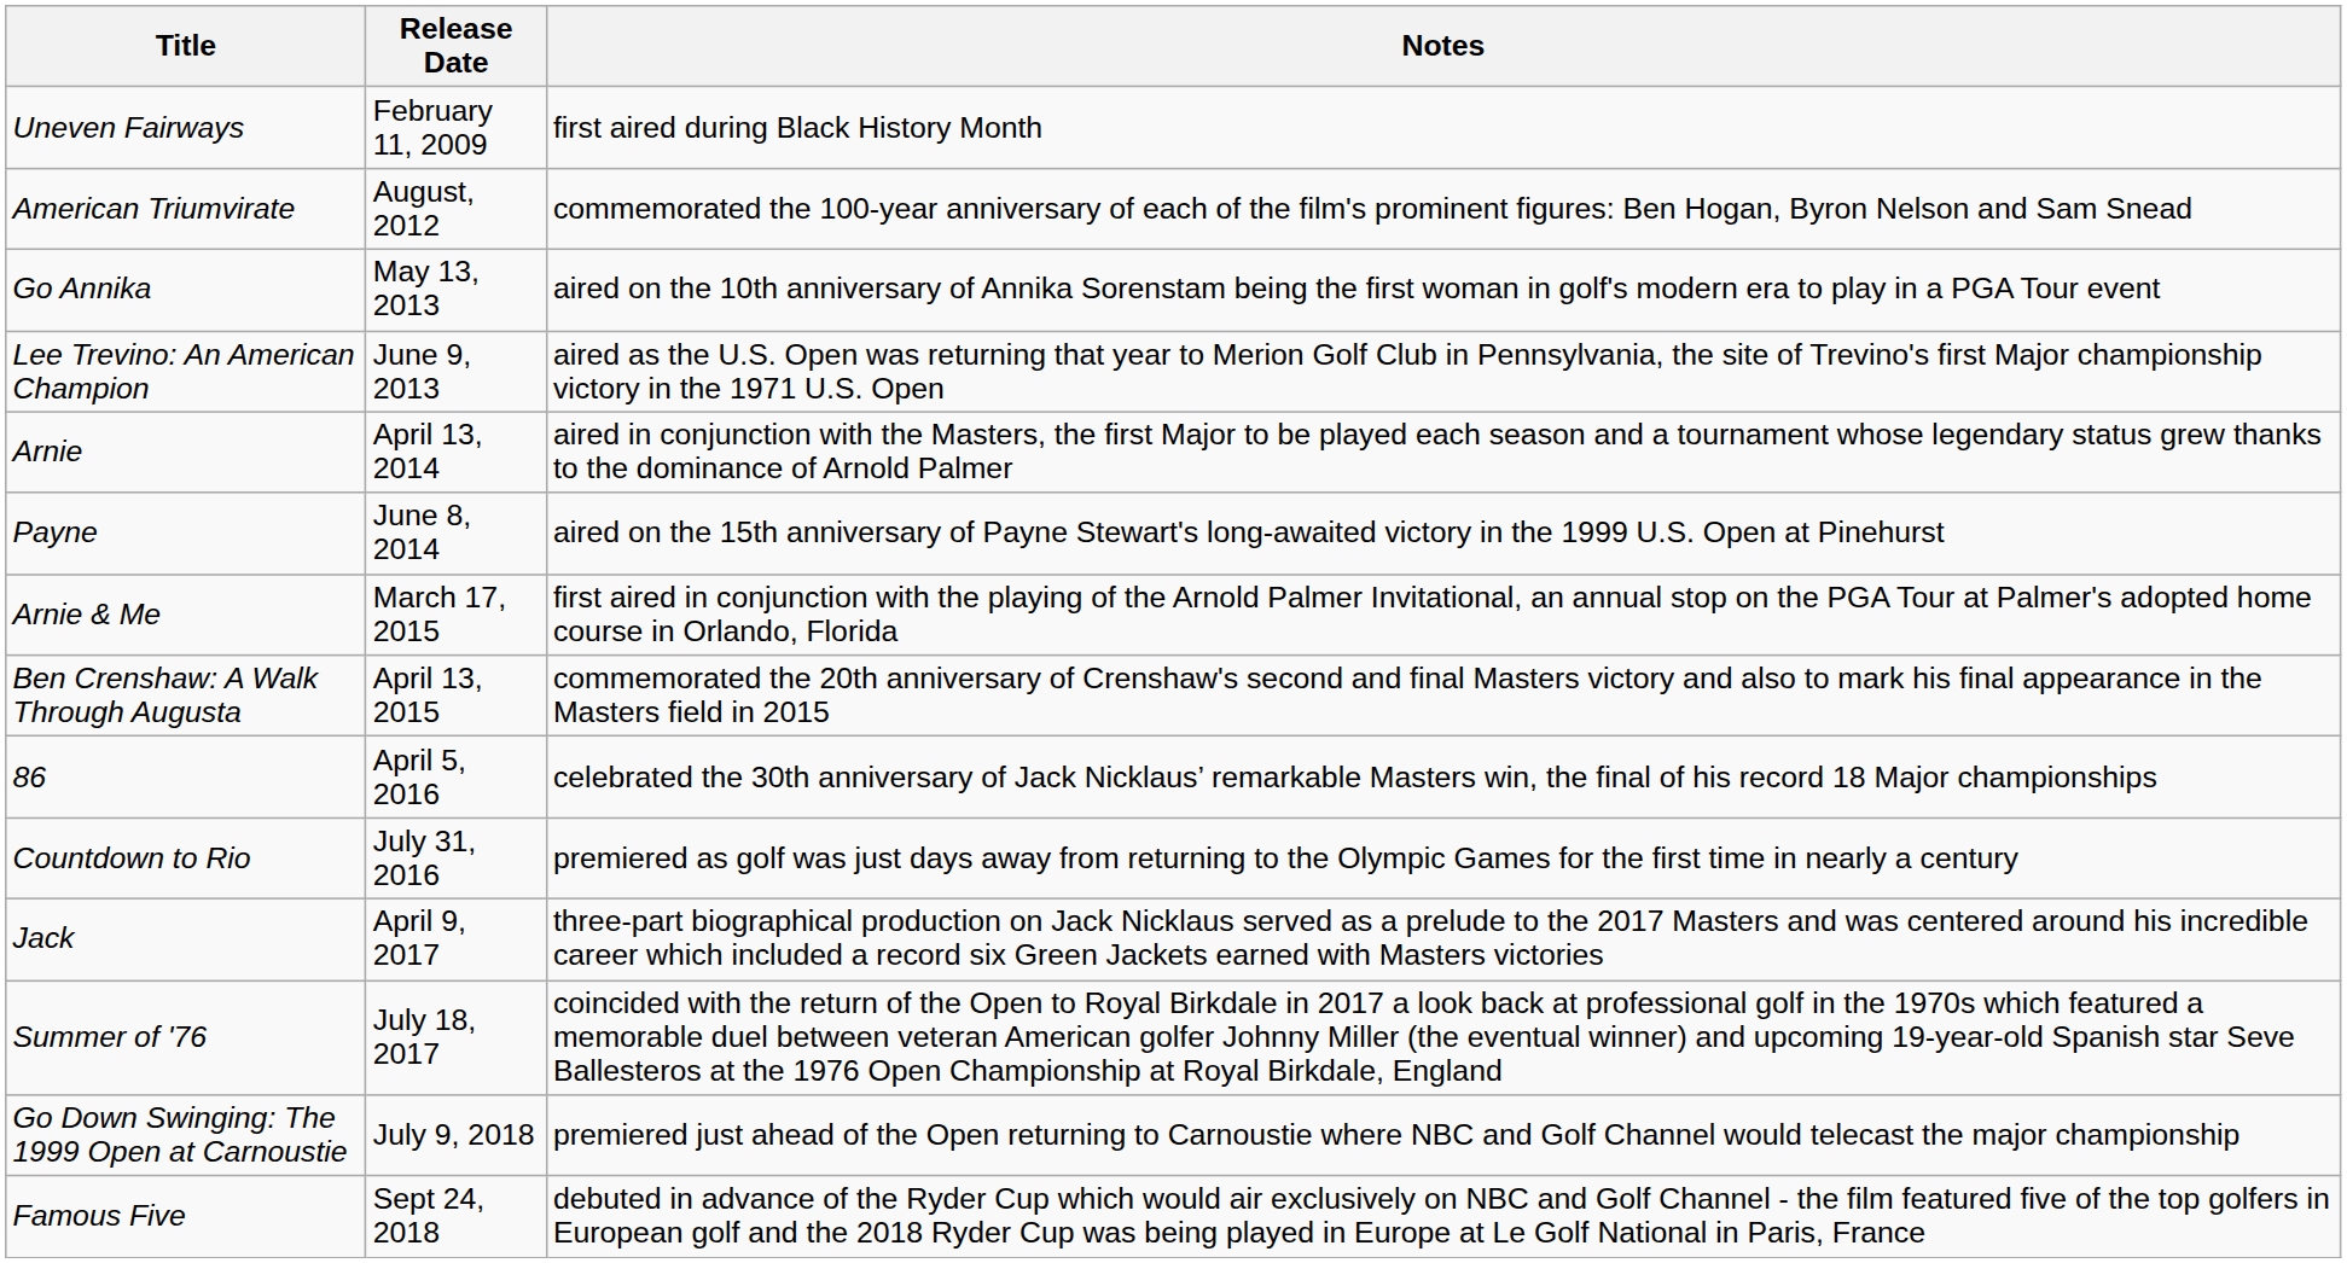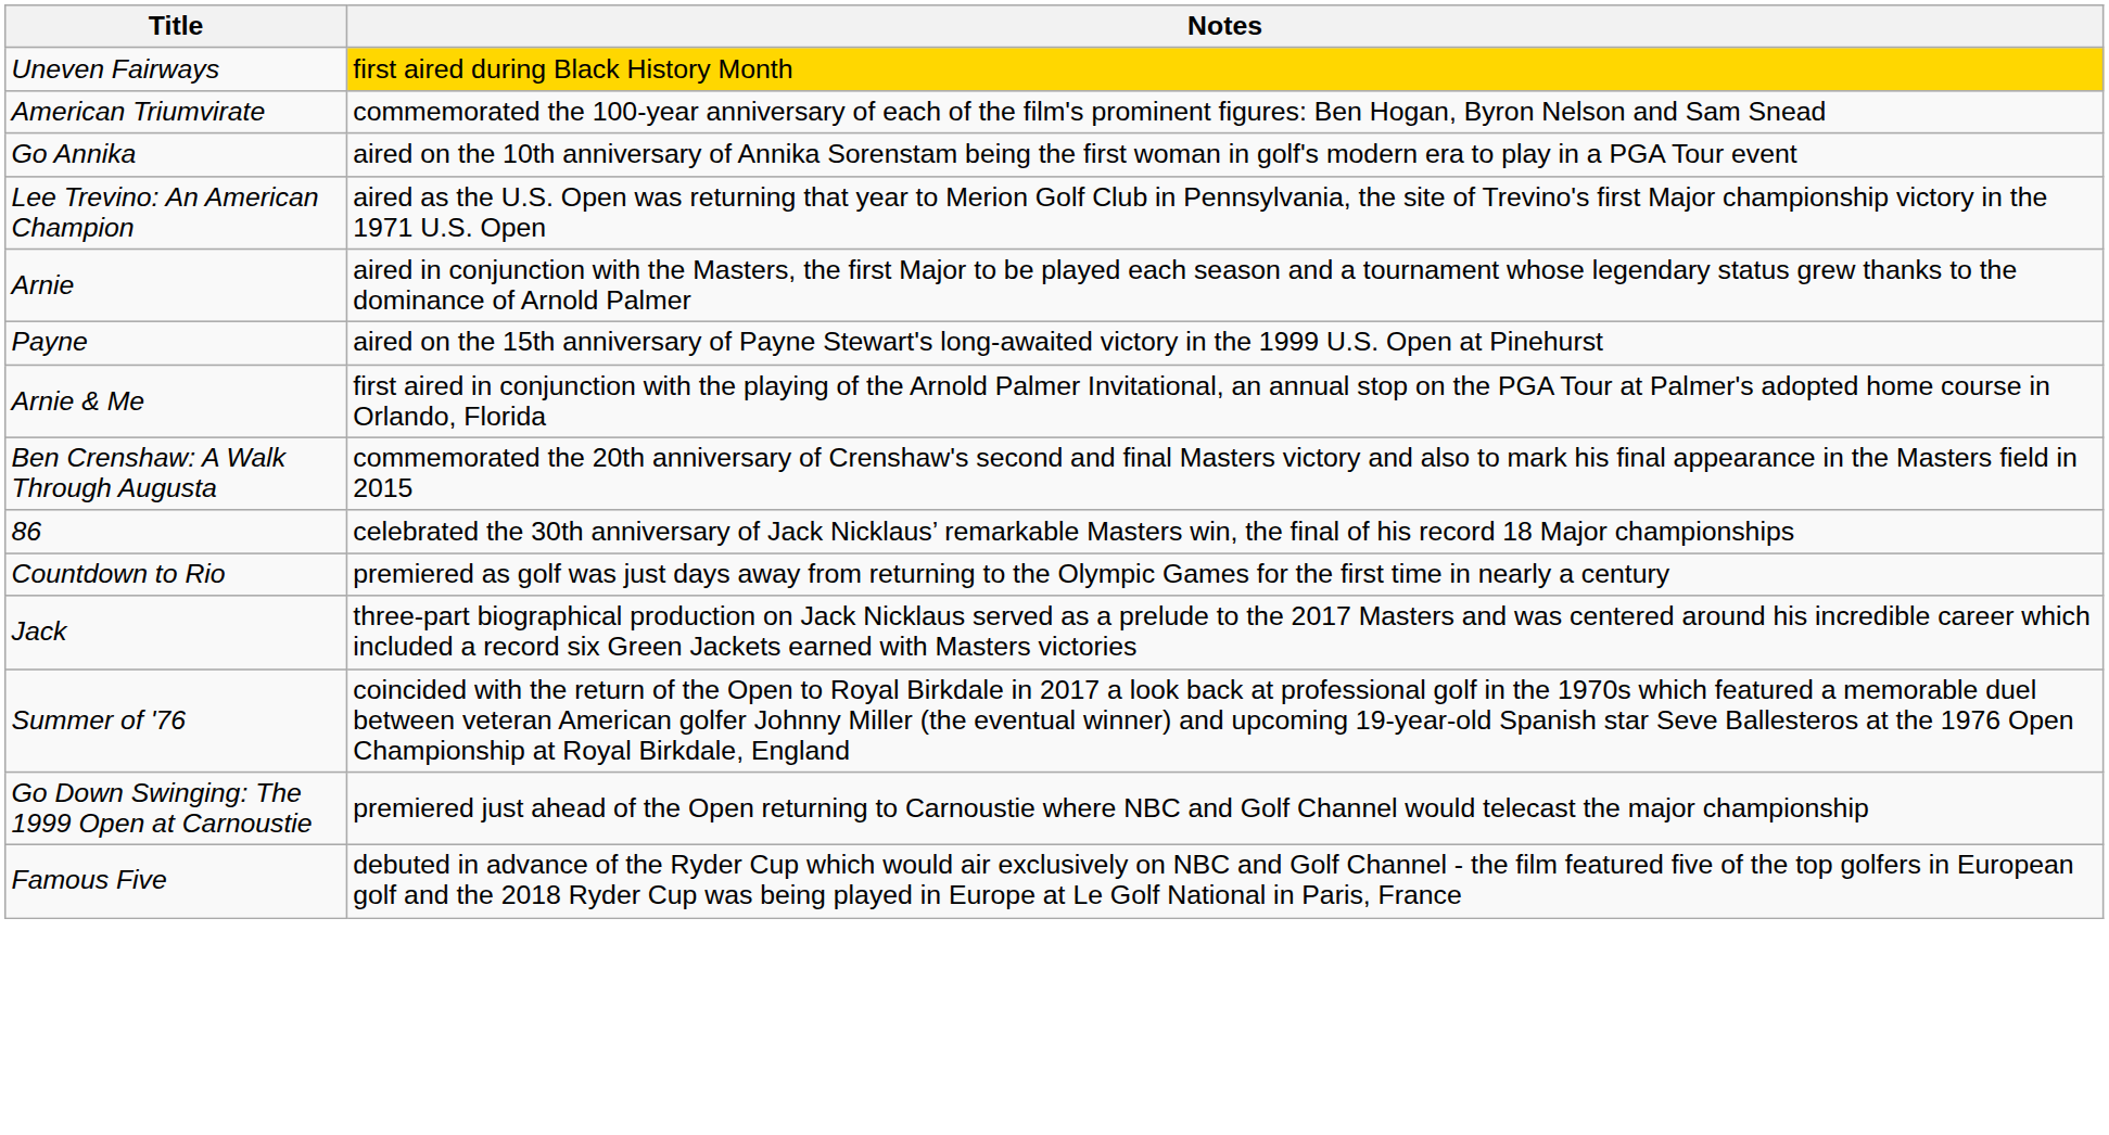- column: Release Date | February 11, 2009 | August, 2012 | May 13, 2013 | June 9, 2013 | April 13, 2014 | June 8, 2014 | March 17, 2015 | April 13, 2015 | April 5, 2016 | July 31, 2016 | April 9, 2017 | July 18, 2017 | July 9, 2018 | Sept 24, 2018
Uneven Fairways | Notes: no background -> gold background
